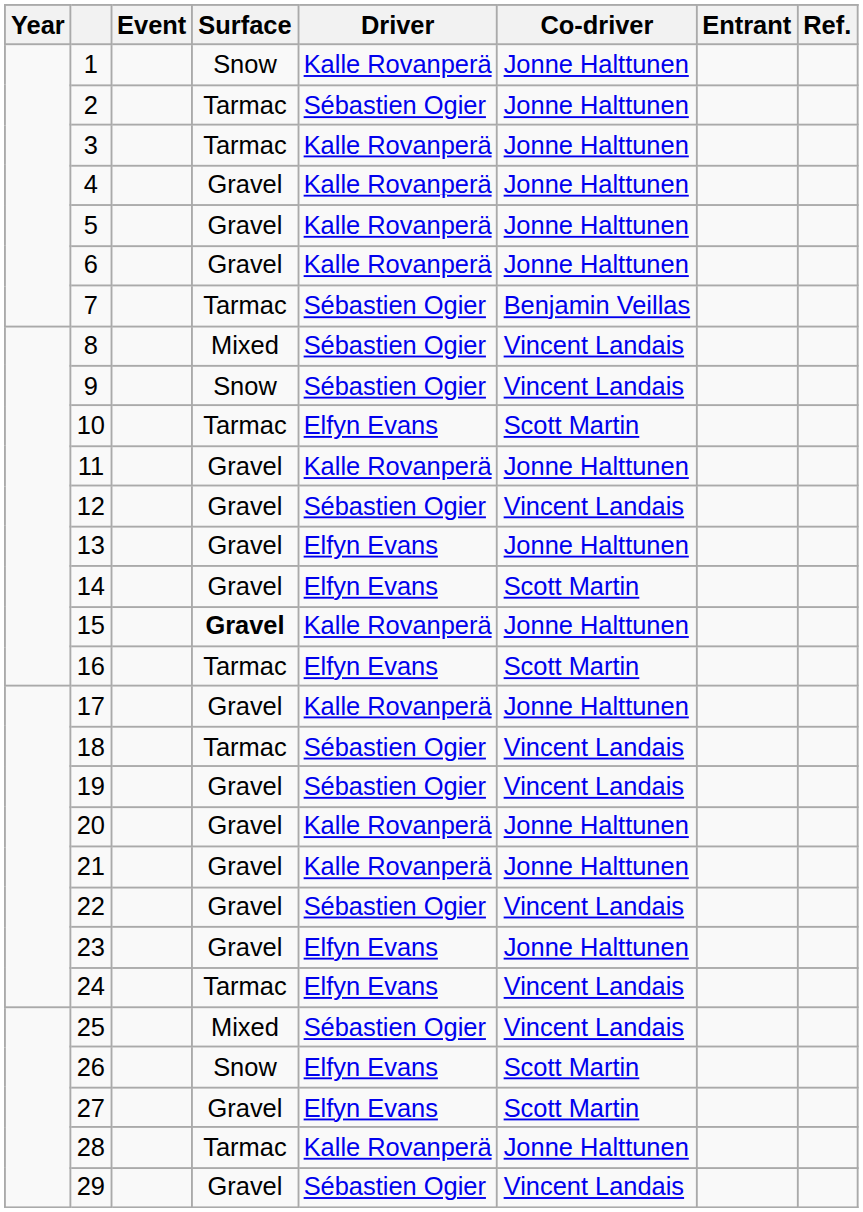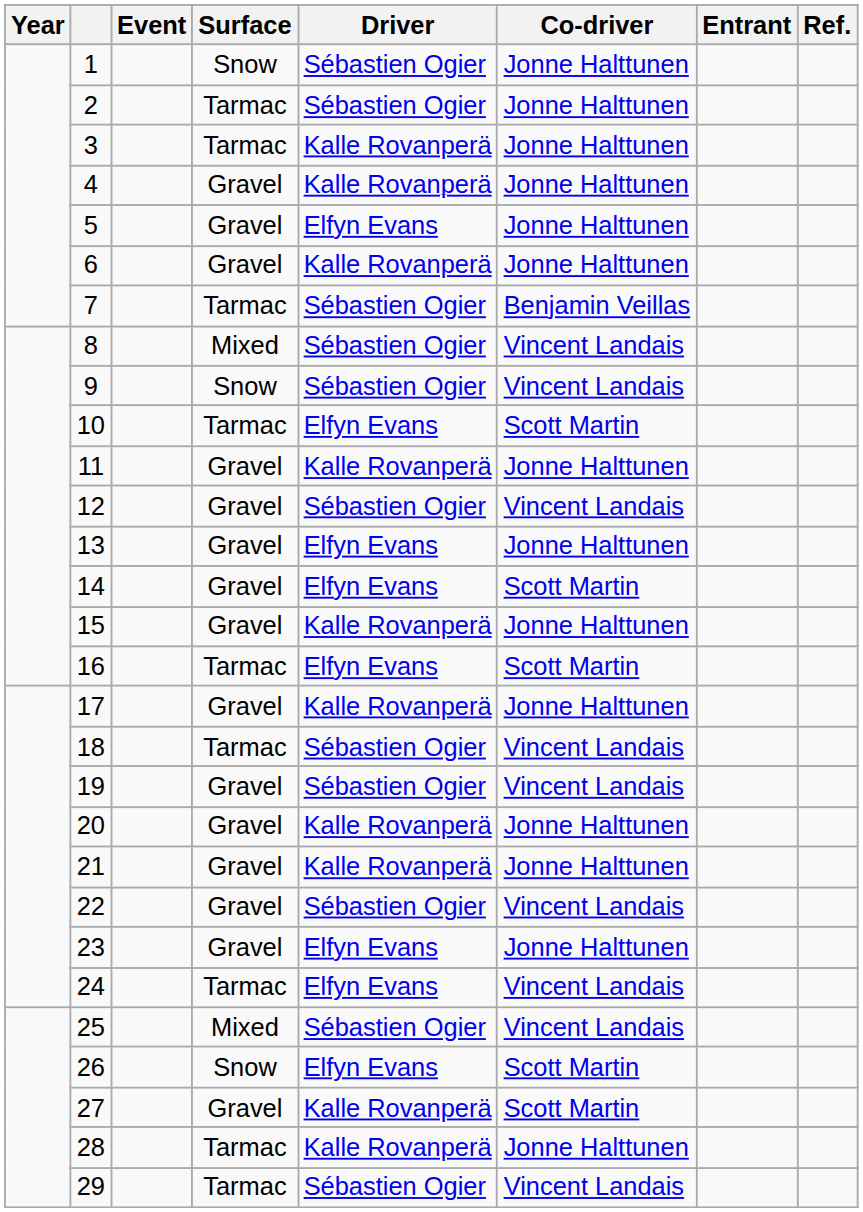1 | Driver: Kalle Rovanperä -> Sébastien Ogier
5 | Driver: Kalle Rovanperä -> Elfyn Evans
15 | Surface: bold -> normal
27 | Driver: Elfyn Evans -> Kalle Rovanperä
29 | Surface: Gravel -> Tarmac
